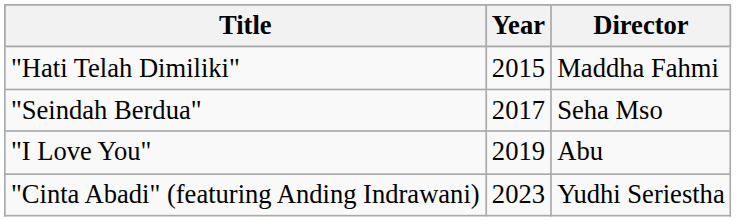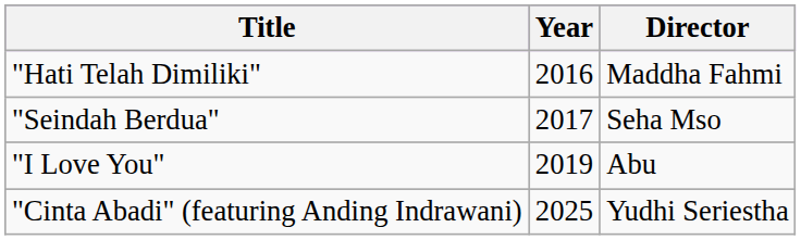"Hati Telah Dimiliki" | Year: 2015 -> 2016
"Cinta Abadi" (featuring Anding Indrawani) | Year: 2023 -> 2025
